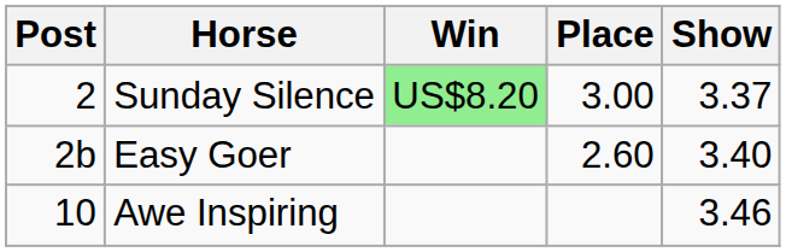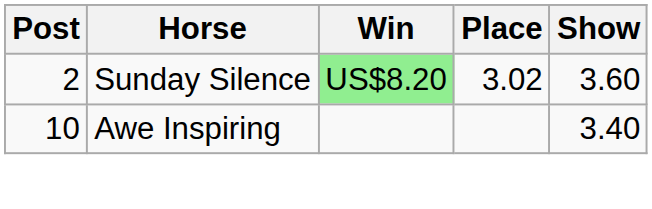Sunday Silence | Place: 3.00 -> 3.02
Sunday Silence | Show: 3.37 -> 3.60
- row: 2b | Easy Goer | 2.60 | 3.40
Awe Inspiring | Show: 3.46 -> 3.40
